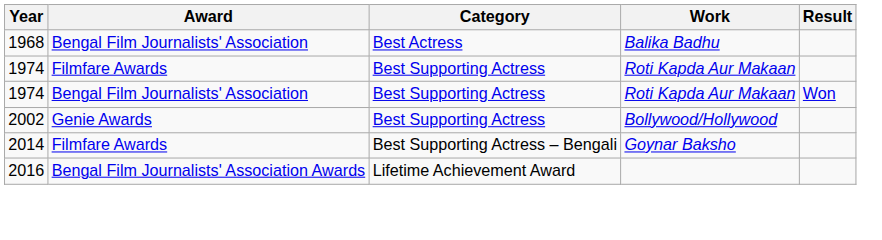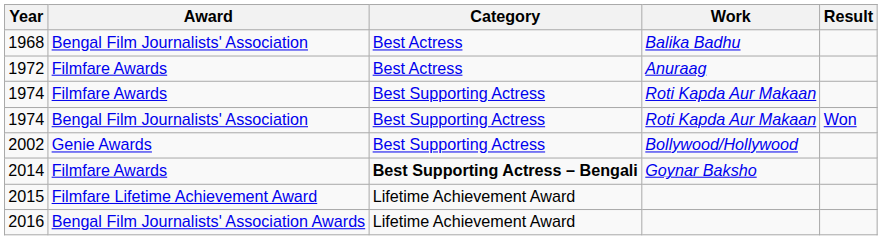+ row: 1972 | Filmfare Awards | Best Actress | Anuraag
2014 | Category: normal -> bold
+ row: 2015 | Filmfare Lifetime Achievement Award | Lifetime Achievement Award
